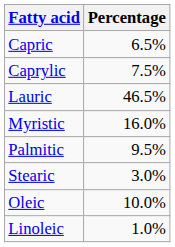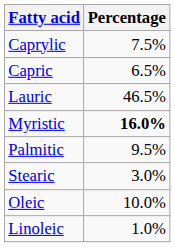rows swapped: Caprylic <-> Capric
Myristic | Percentage: normal -> bold
